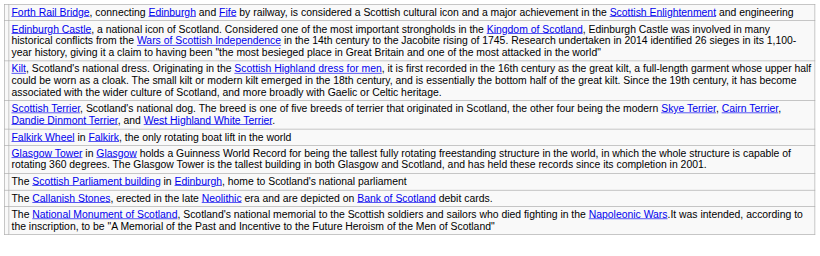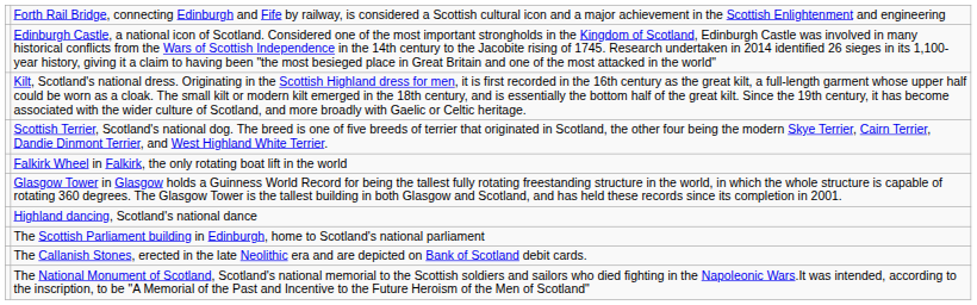+ row: Highland dancing, Scotland's national dance
